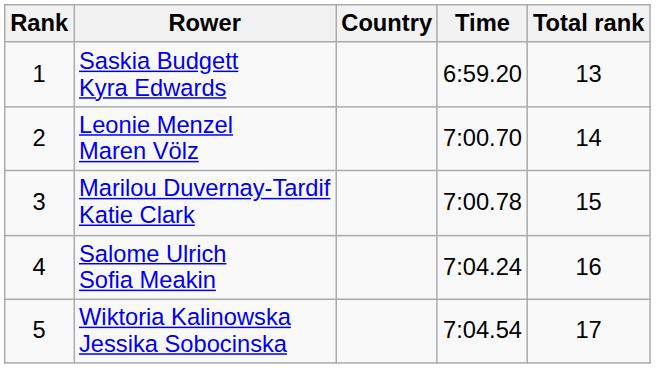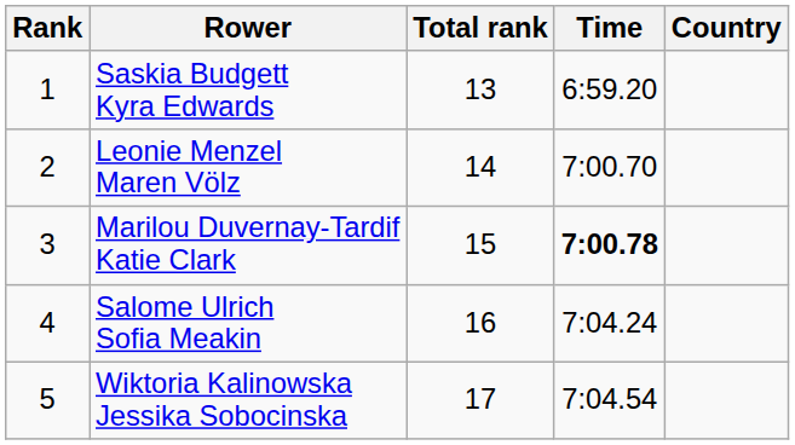columns swapped: Country <-> Total rank
Marilou Duvernay-Tardif Katie Clark | Time: normal -> bold
